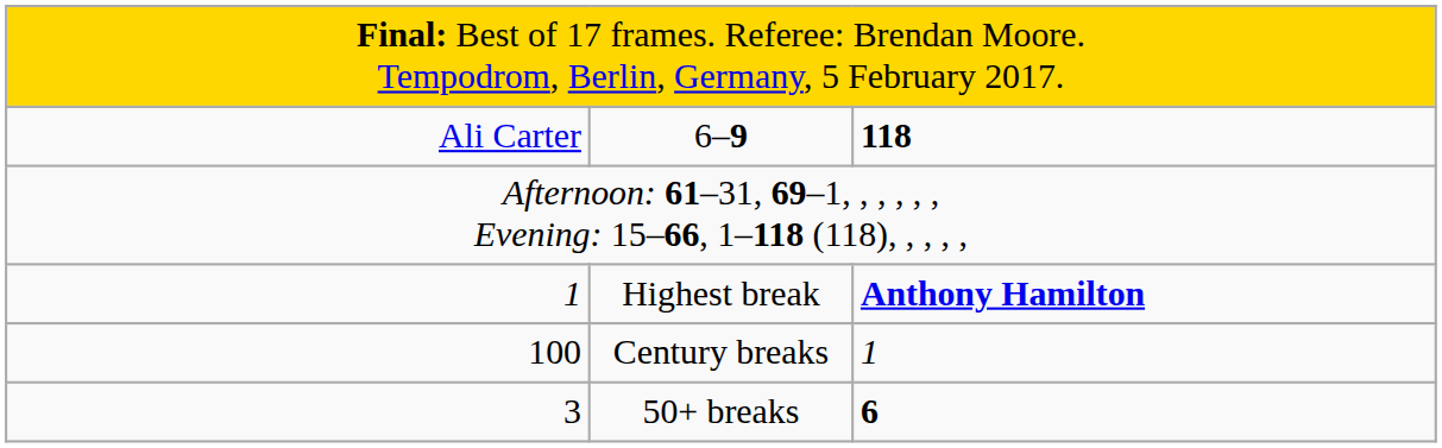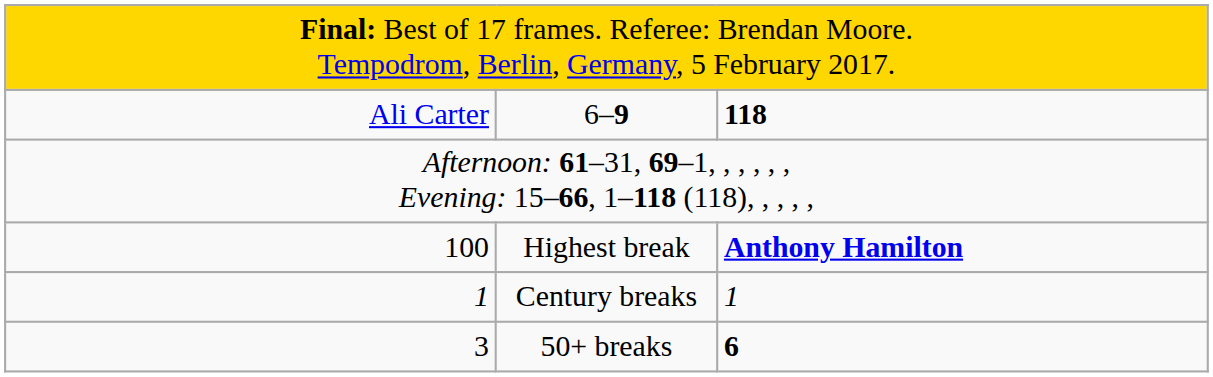Highest break | column 1: 1 -> 100
Century breaks | column 1: 100 -> 1
